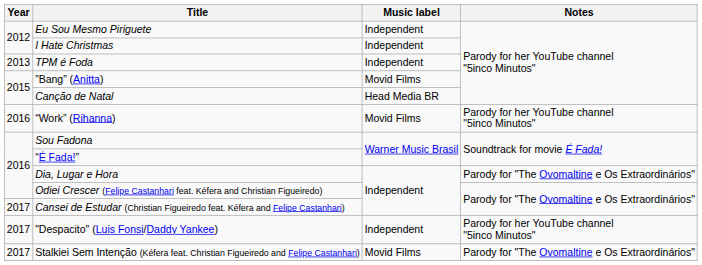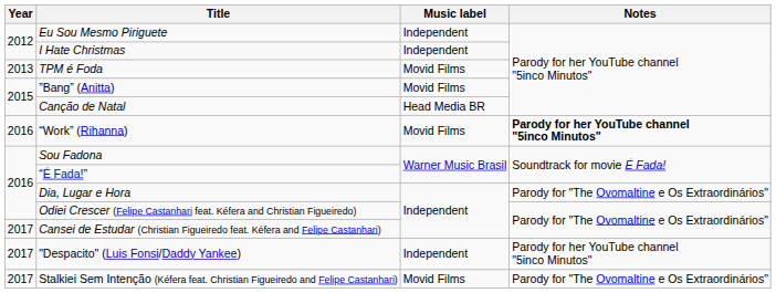TPM é Foda | Music label: Independent -> Movid Films
“Work” (Rihanna) | Notes: normal -> bold
